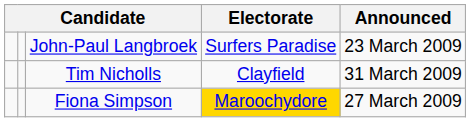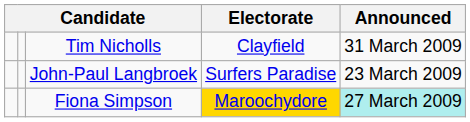rows swapped: John-Paul Langbroek <-> Tim Nicholls
Fiona Simpson | Announced: no background -> paleturquoise background
